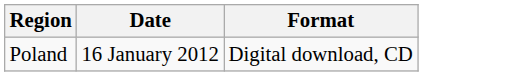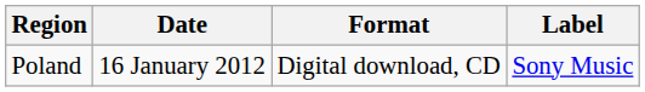+ column: Label | Sony Music
